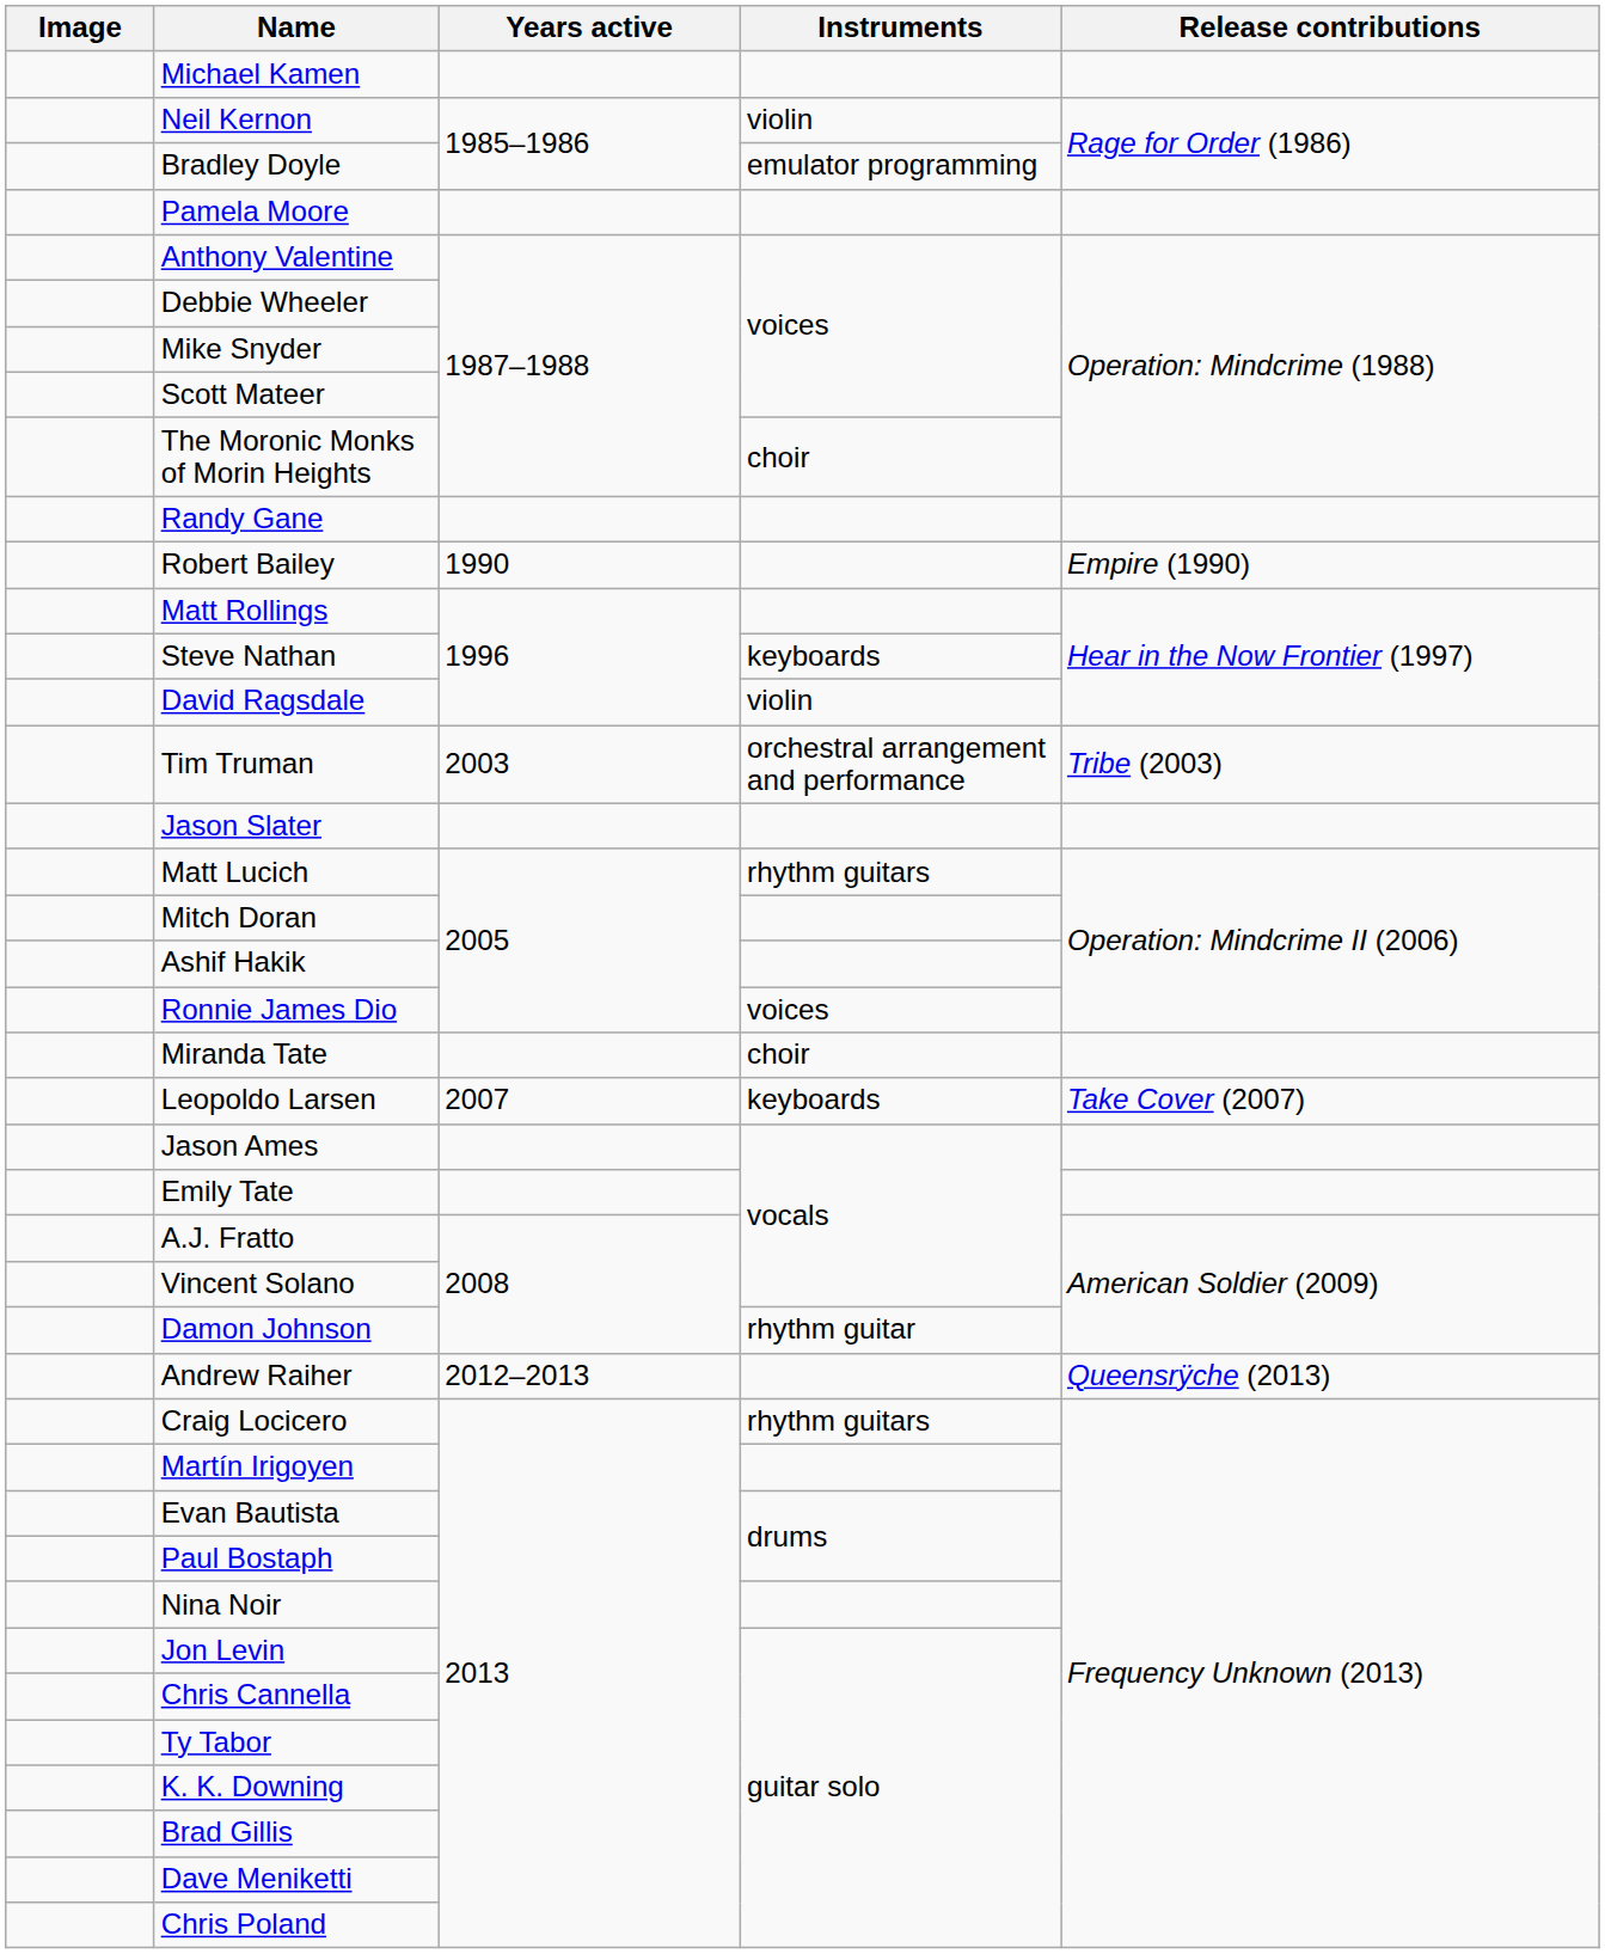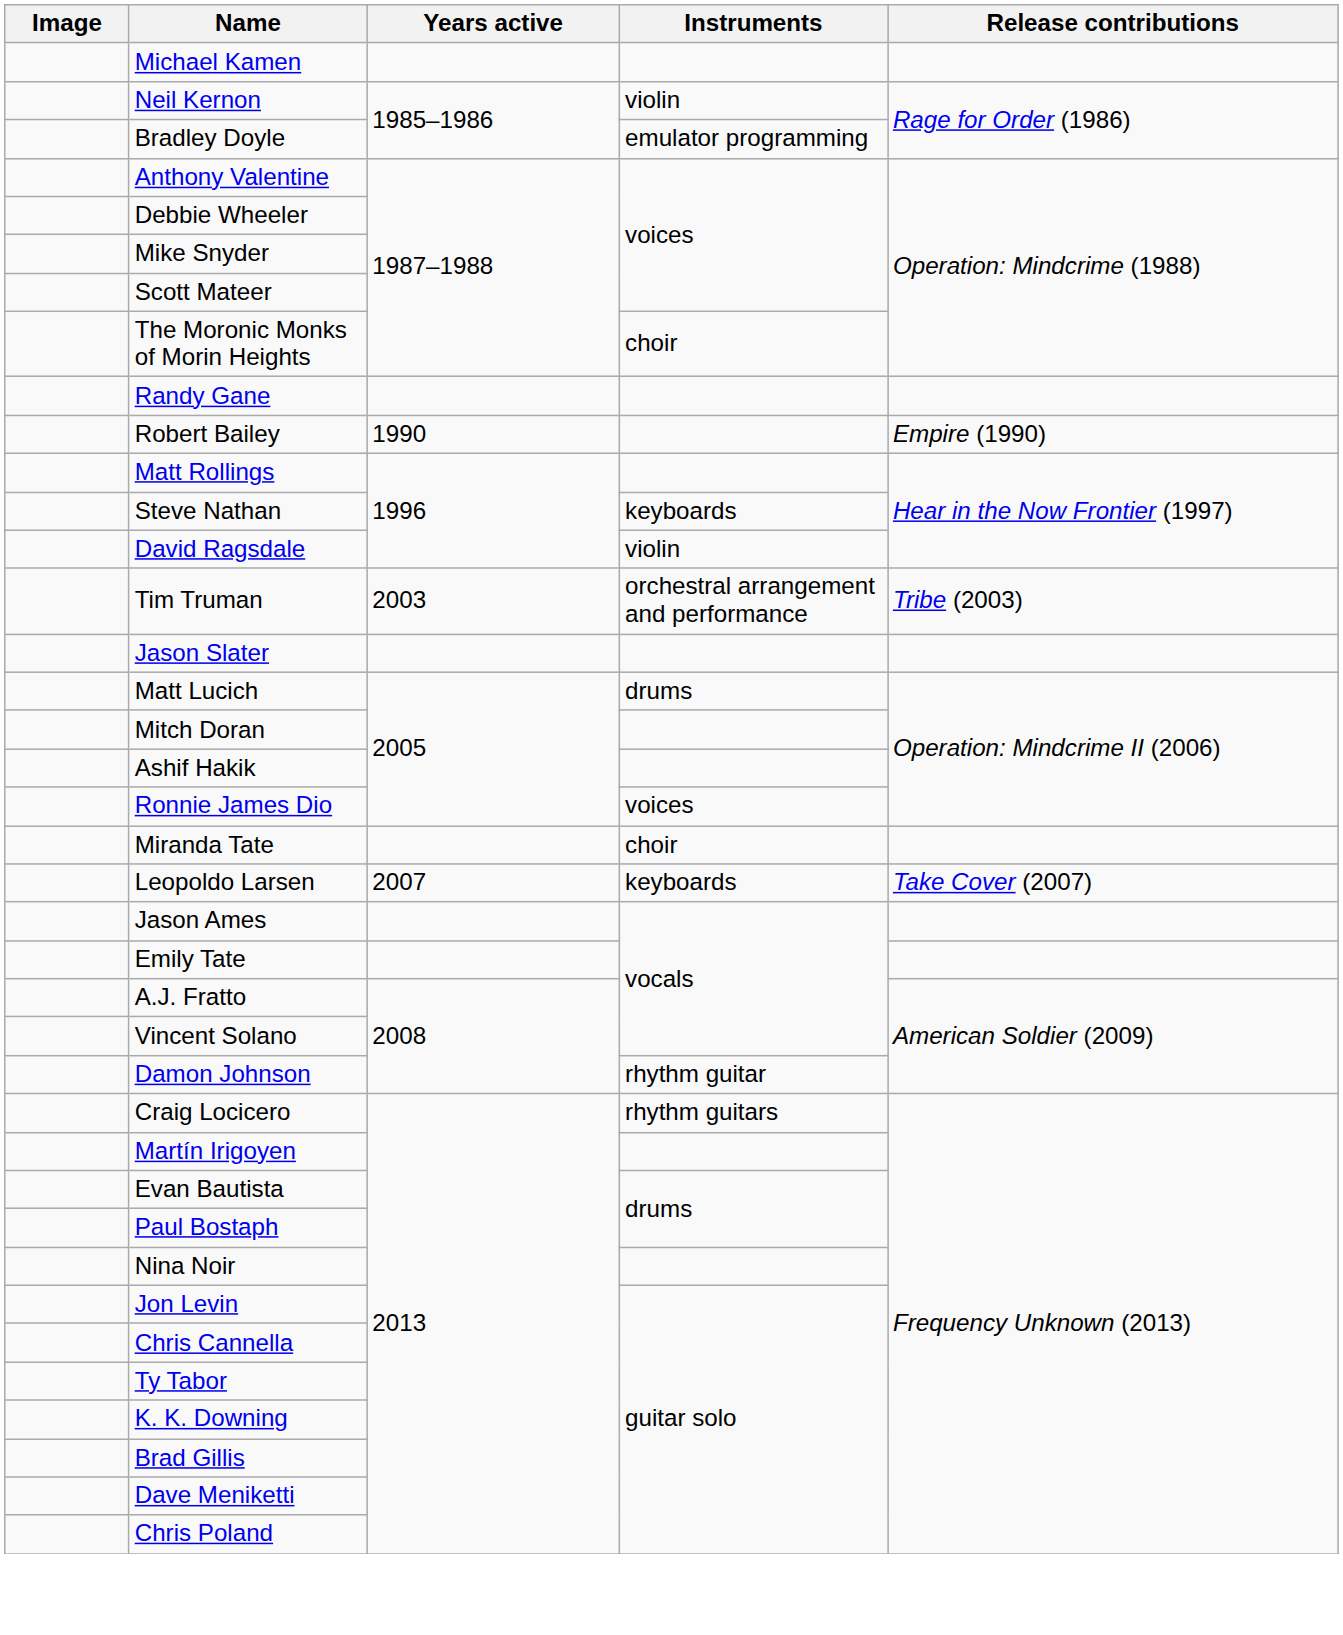- row: Pamela Moore
Matt Lucich | Instruments: rhythm guitars -> drums
- row: Andrew Raiher | 2012–2013 | Queensrÿche (2013)
